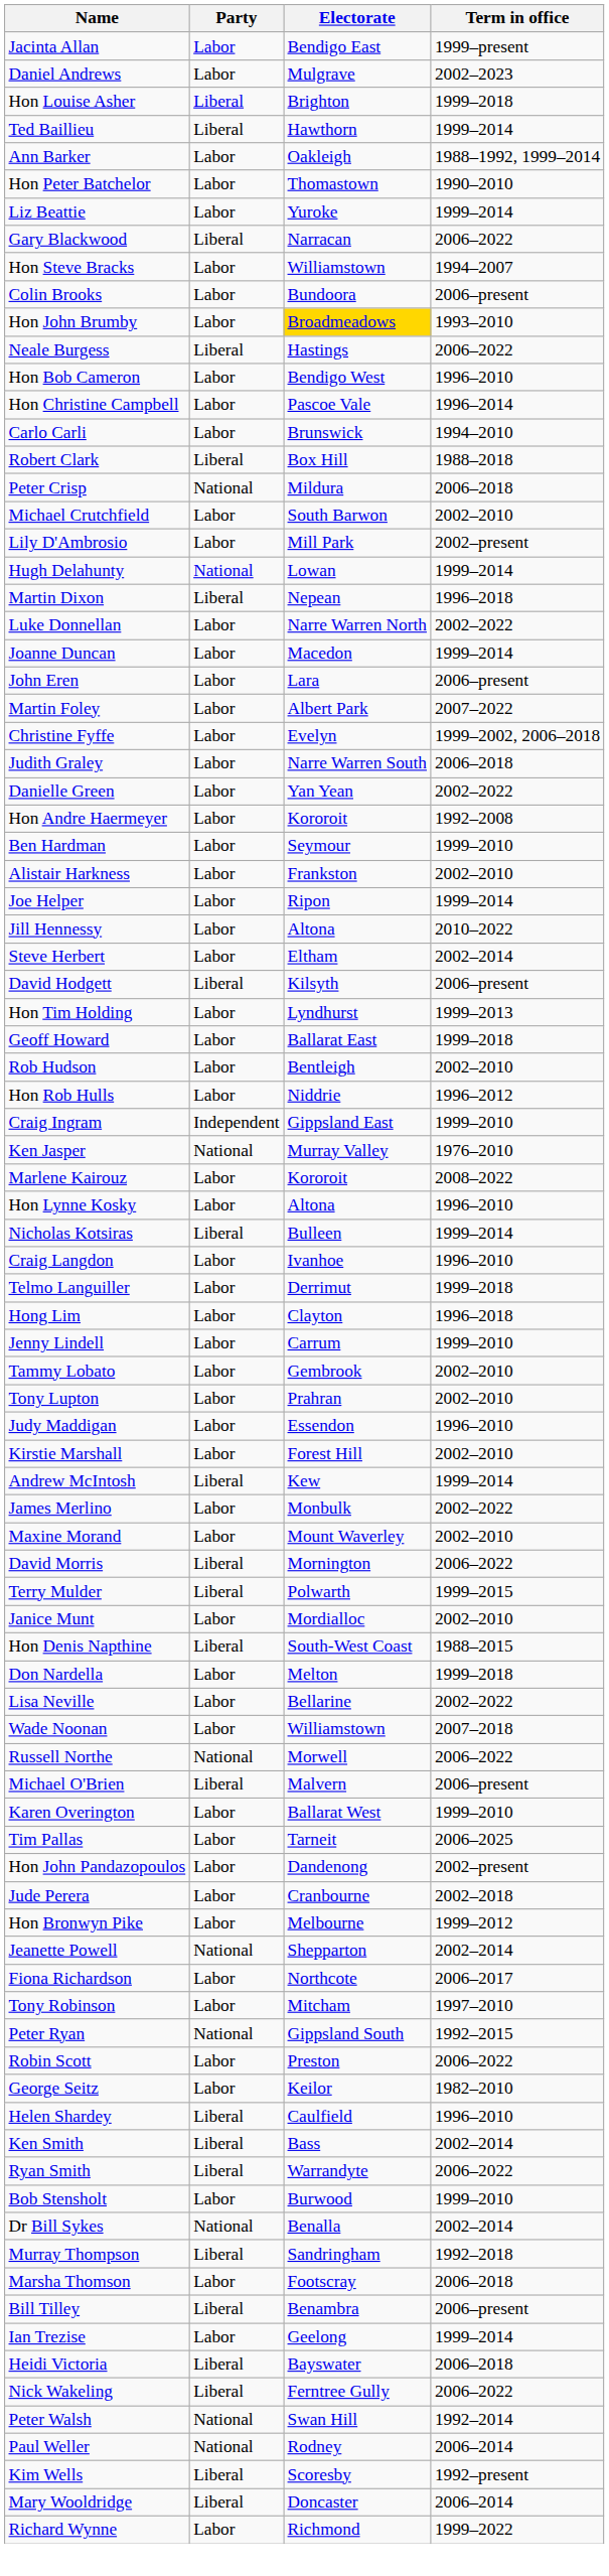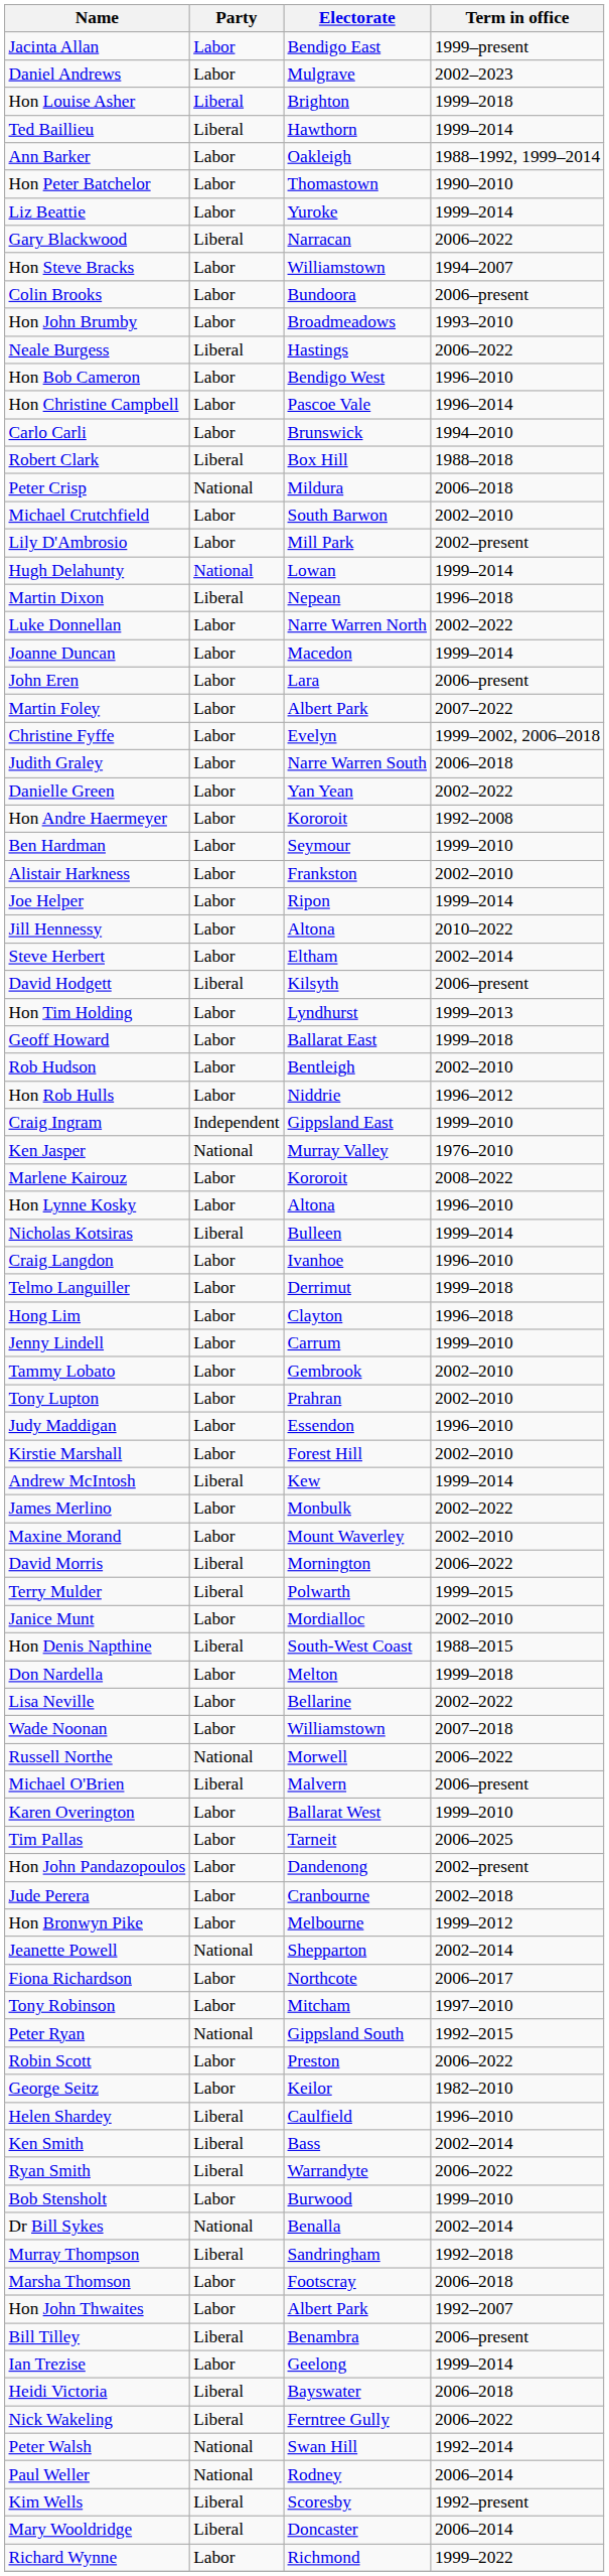Hon John Brumby | Electorate: gold background -> no background
+ row: Hon John Thwaites | Labor | Albert Park | 1992–2007
